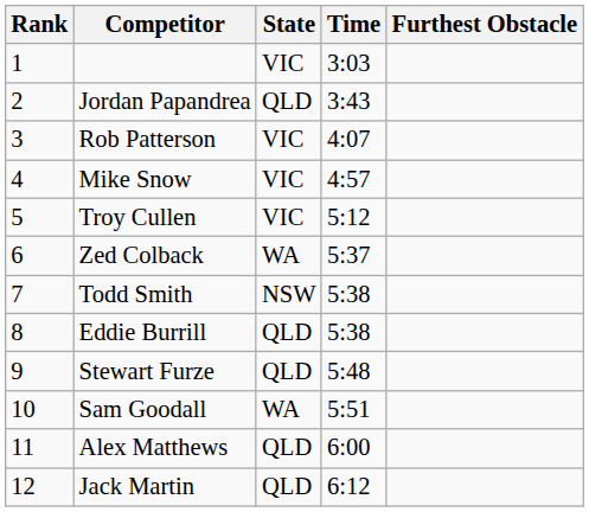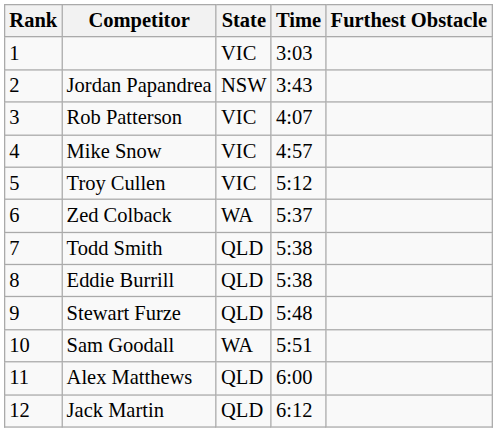Jordan Papandrea | State: QLD -> NSW
Todd Smith | State: NSW -> QLD
